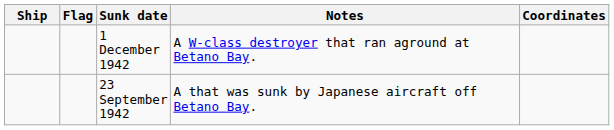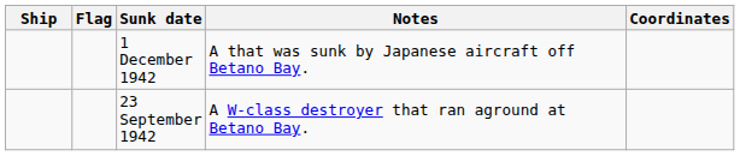1 December 1942 | Notes: A W-class destroyer that ran aground at Betano Bay. -> A that was sunk by Japanese aircraft off Betano Bay.
23 September 1942 | Notes: A that was sunk by Japanese aircraft off Betano Bay. -> A W-class destroyer that ran aground at Betano Bay.
